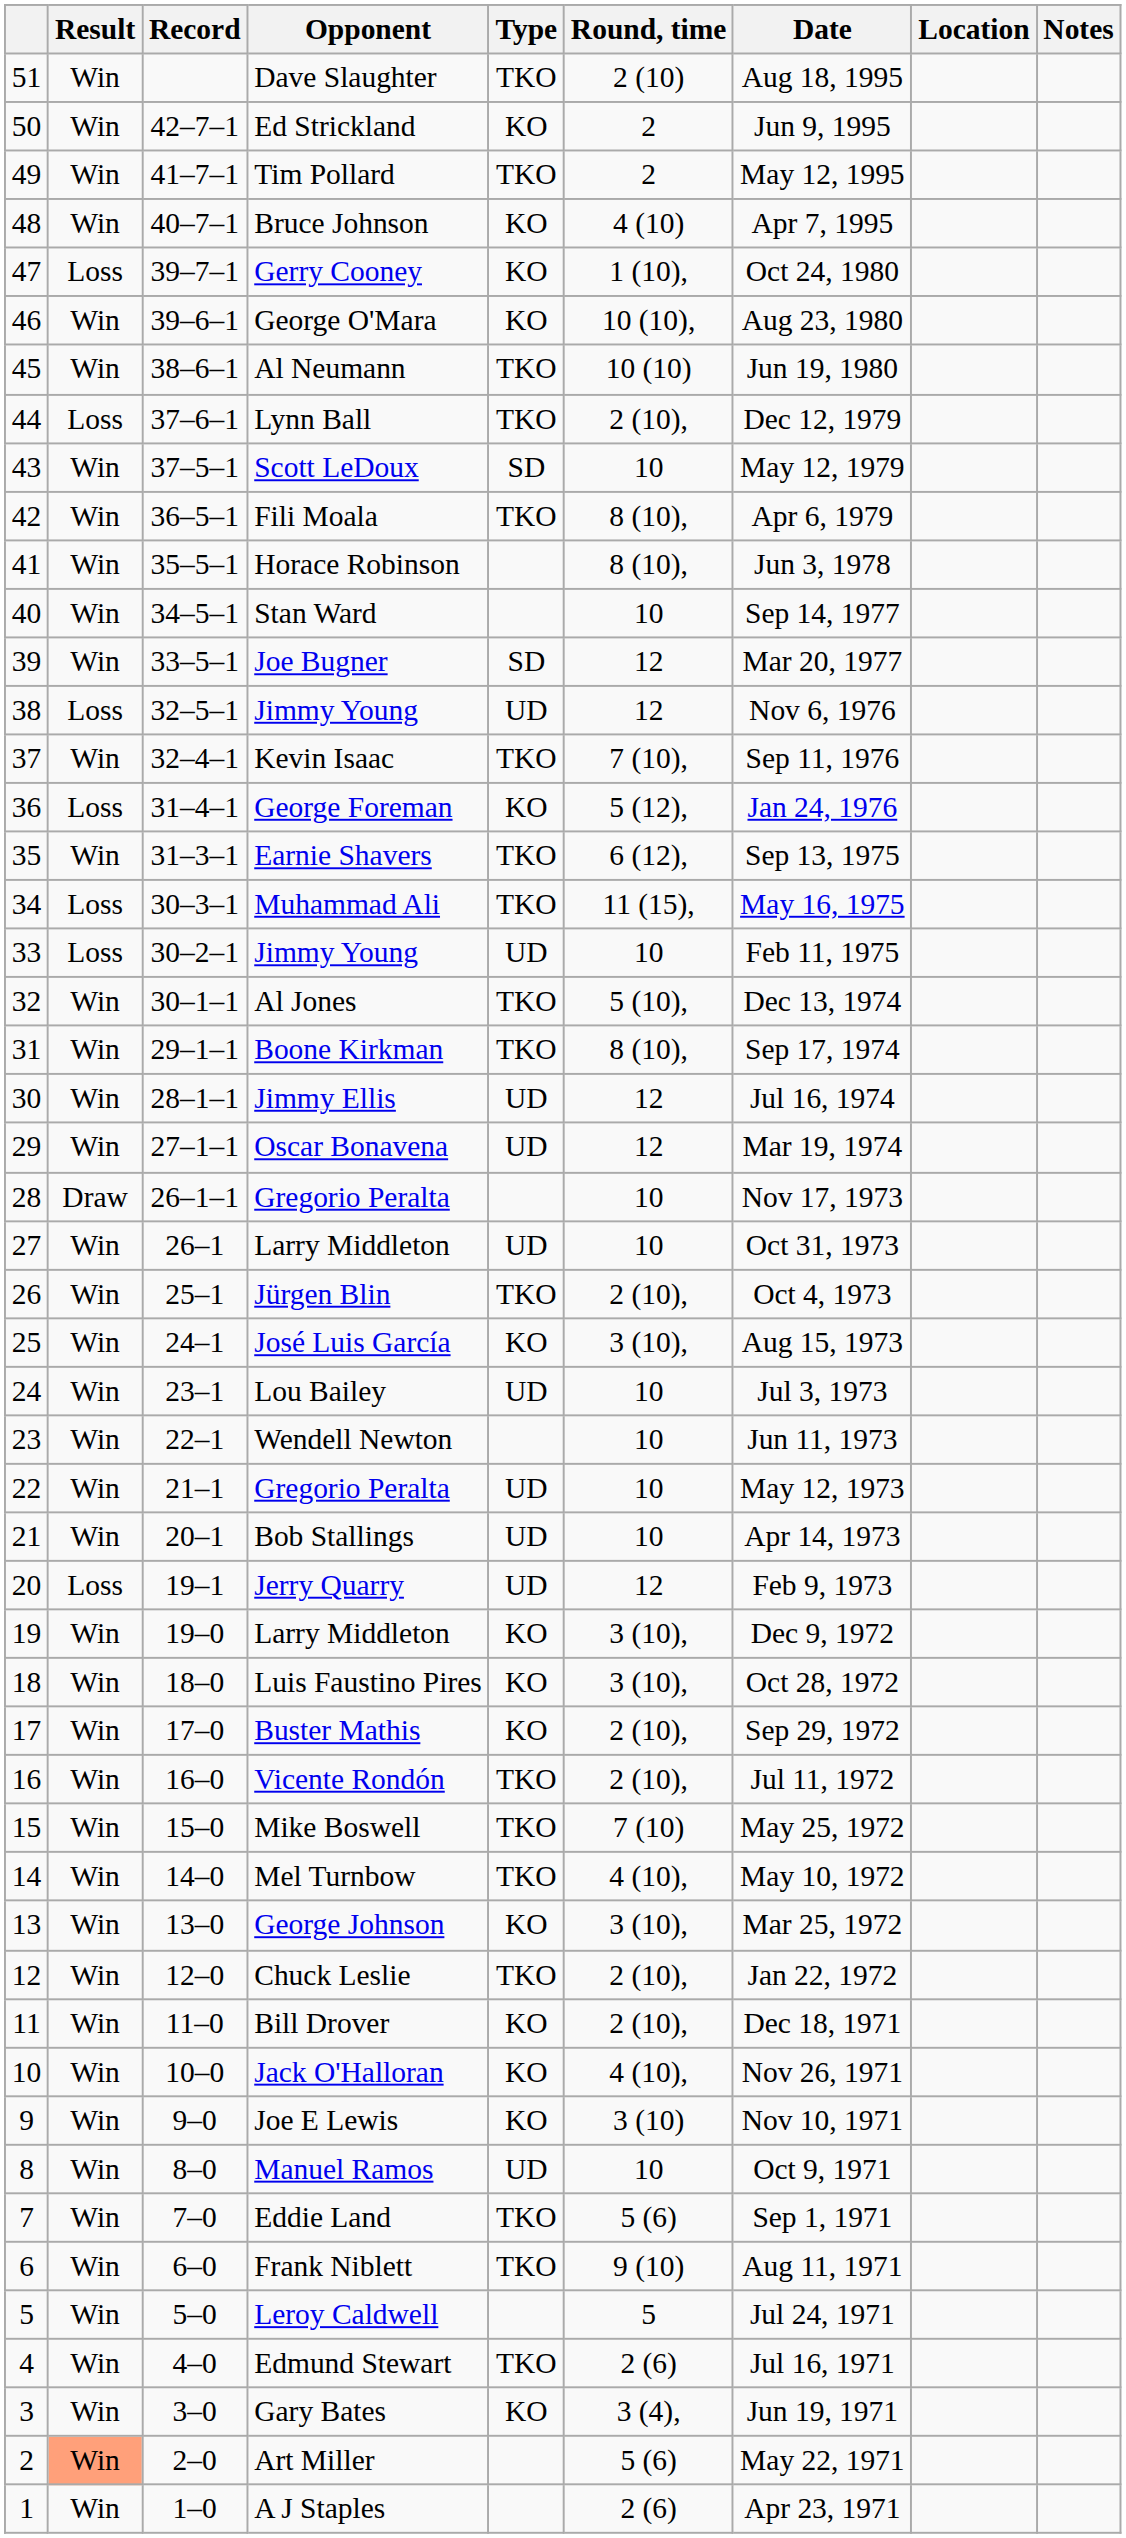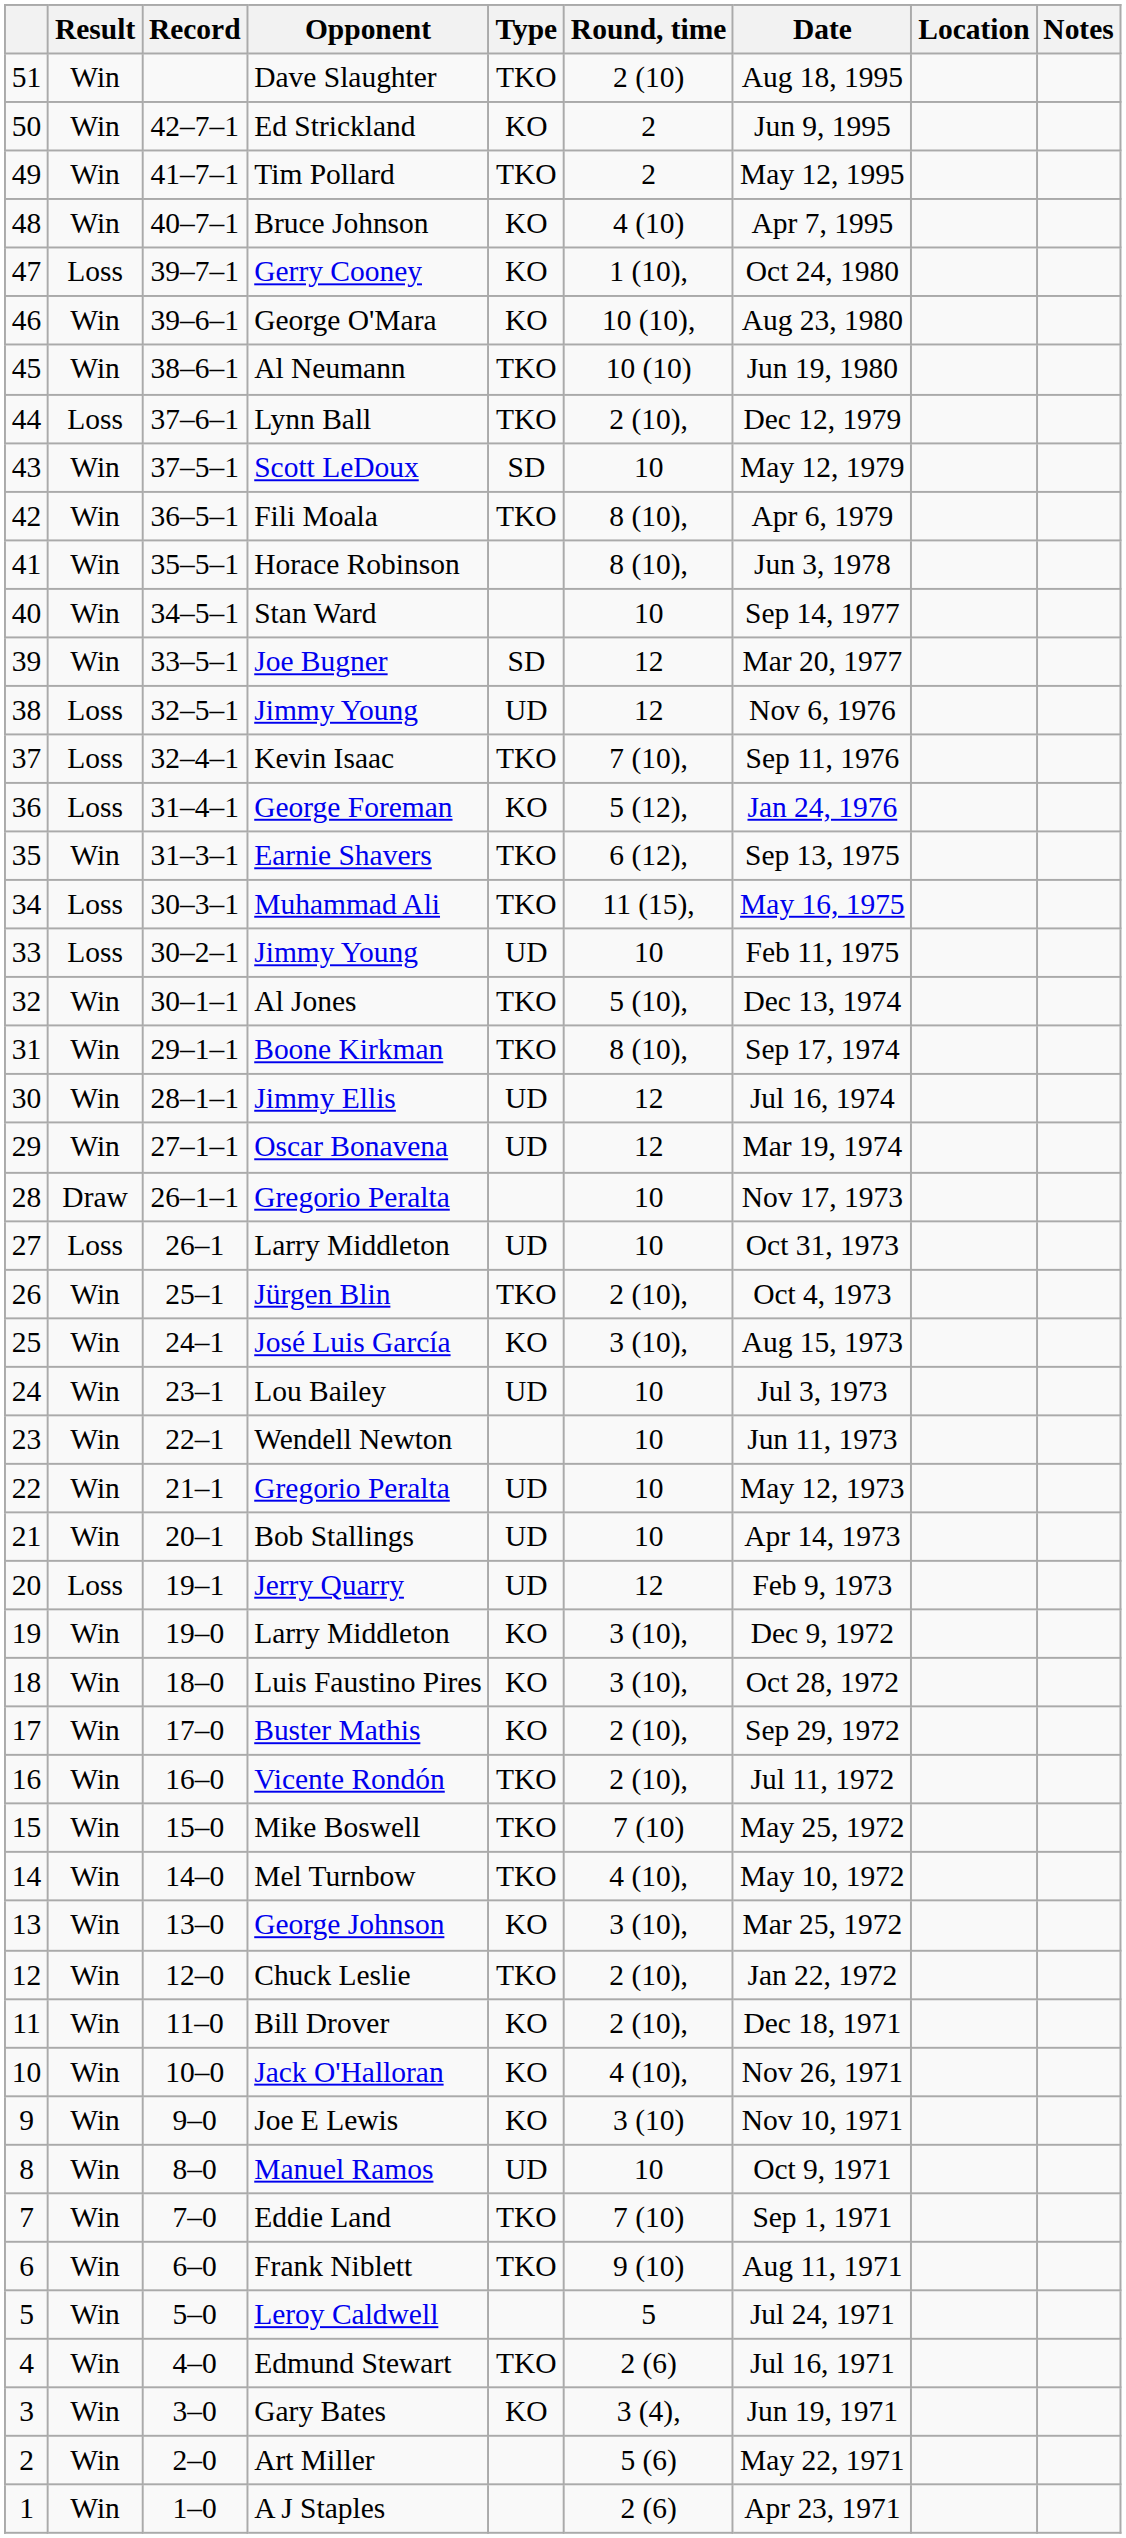Kevin Isaac | Result: Win -> Loss
27 / Larry Middleton | Result: Win -> Loss
Eddie Land | Round, time: 5 (6) -> 7 (10)
Art Miller | Result: lightsalmon background -> no background
